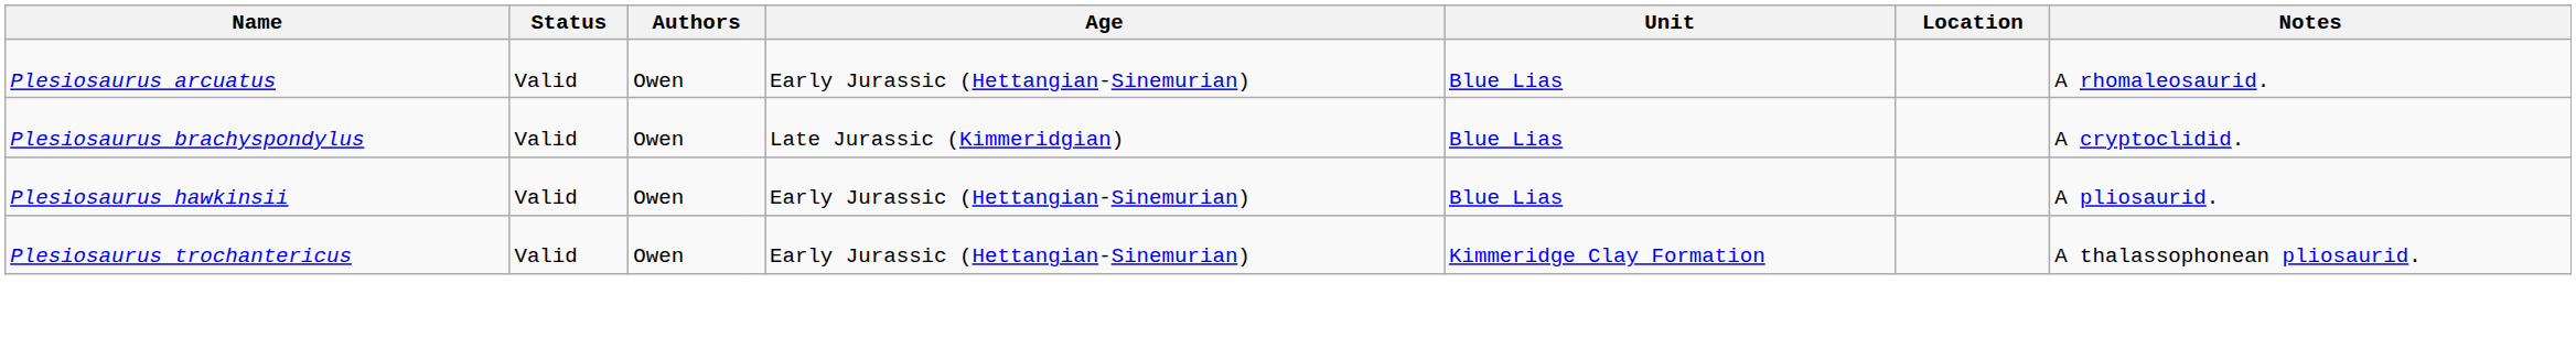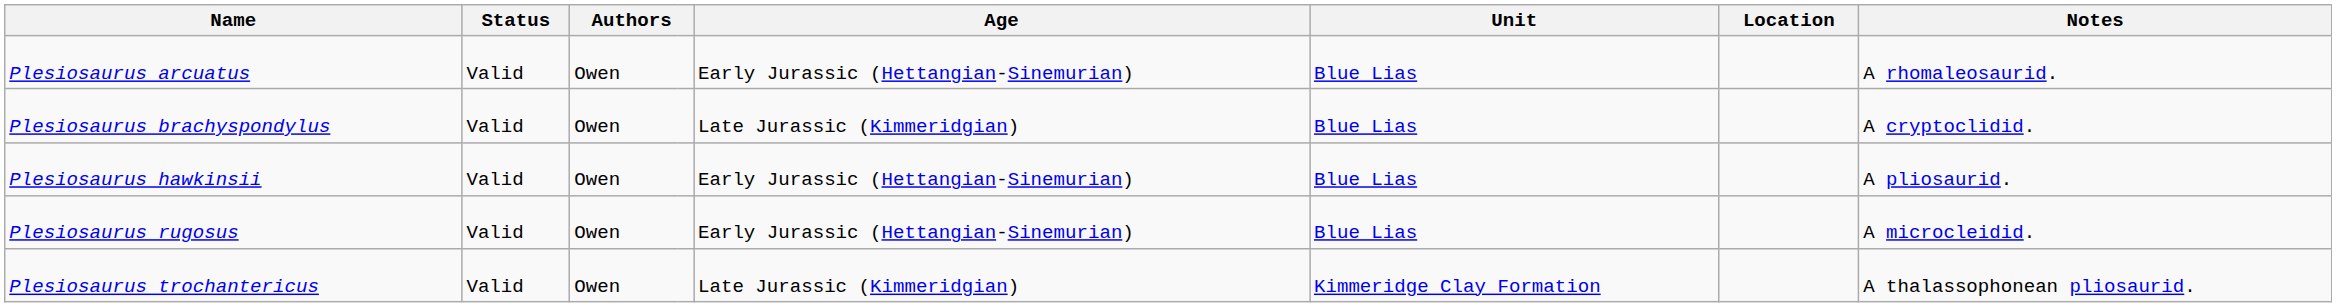+ row: Plesiosaurus rugosus | Valid | Owen | Early Jurassic (Hettangian-Sinemurian) | Blue Lias | A microcleidid.
Plesiosaurus trochantericus | Age: Early Jurassic (Hettangian-Sinemurian) -> Late Jurassic (Kimmeridgian)
